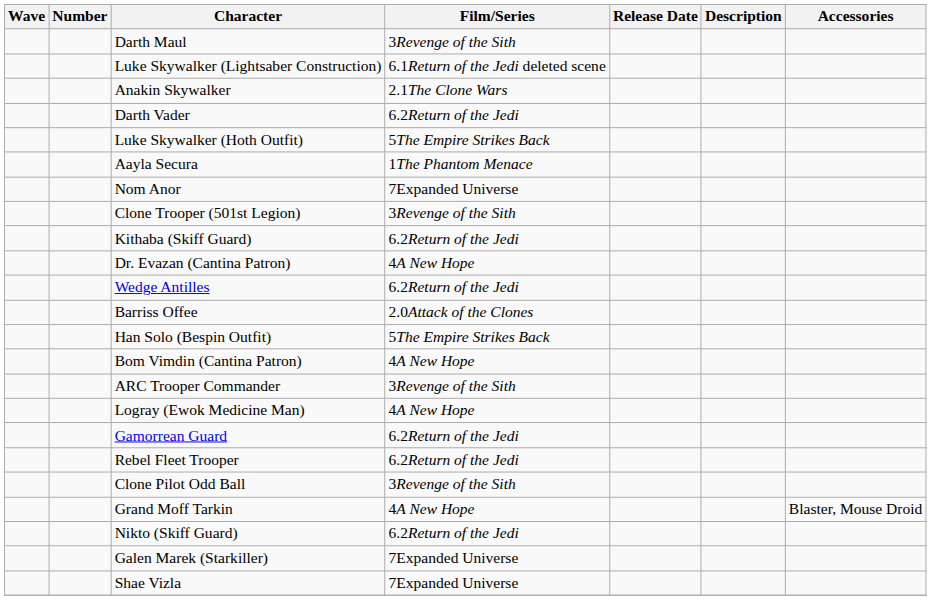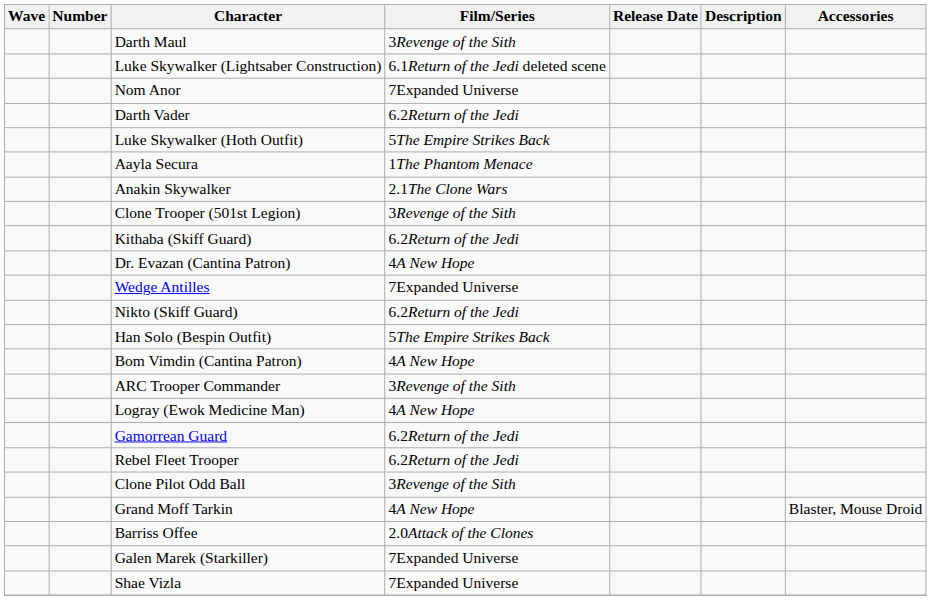rows swapped: Anakin Skywalker <-> Nom Anor
Wedge Antilles | Film/Series: 6.2Return of the Jedi -> 7Expanded Universe
rows swapped: Barriss Offee <-> Nikto (Skiff Guard)
